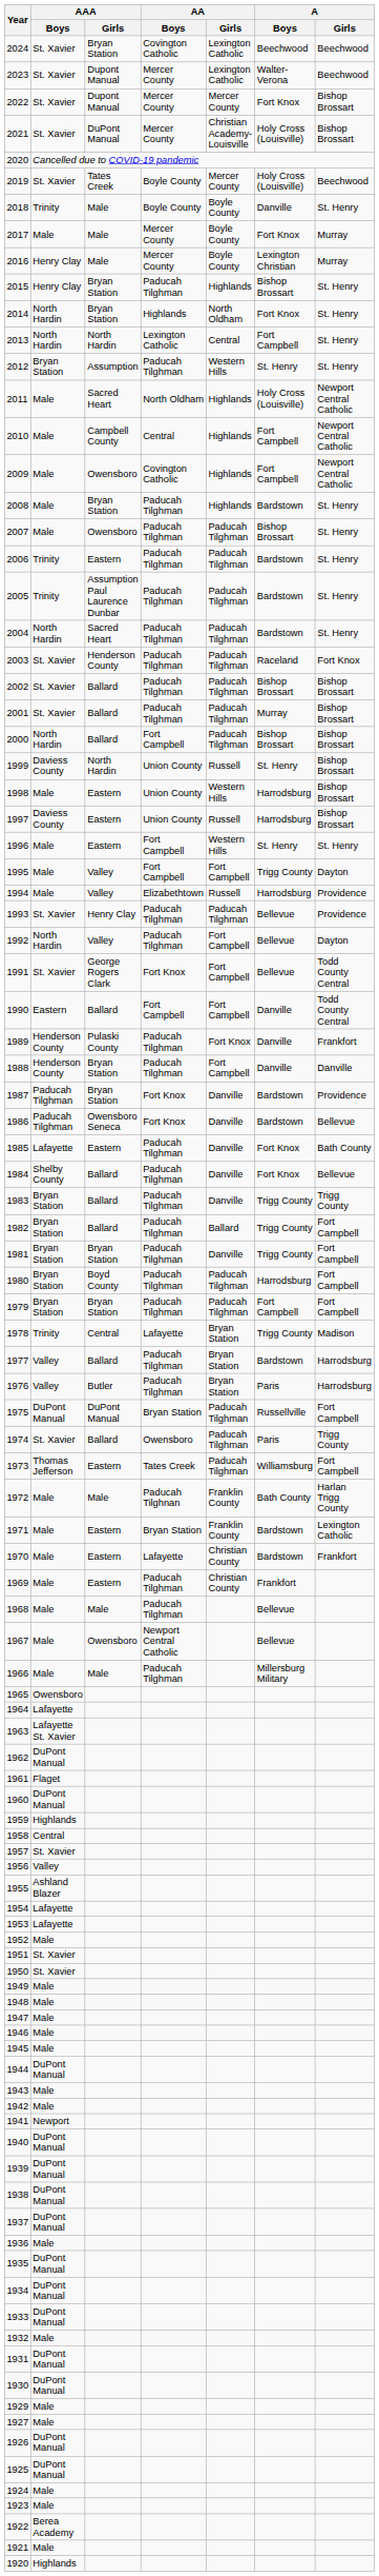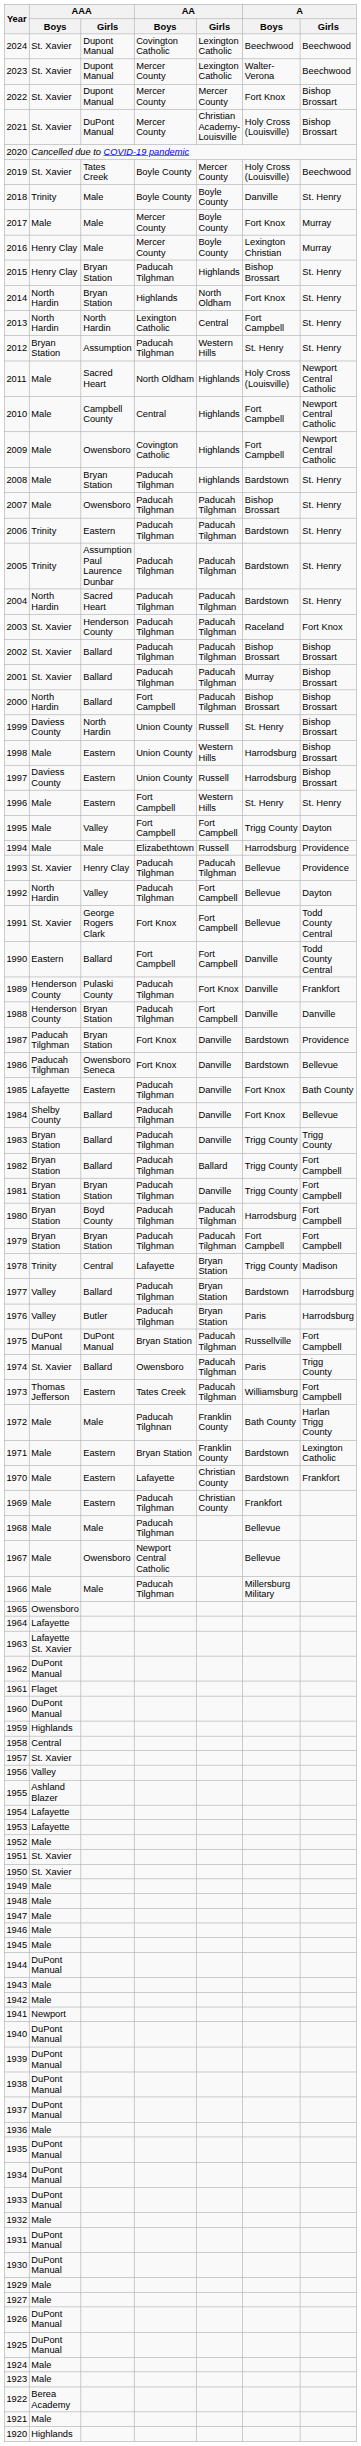2024 | AAA / Girls: Bryan Station -> Dupont Manual
1994 | AAA / Girls: Valley -> Male
